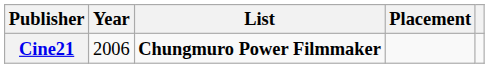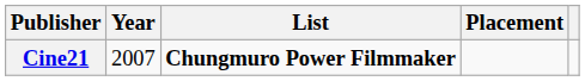Cine21 | Year: 2006 -> 2007
